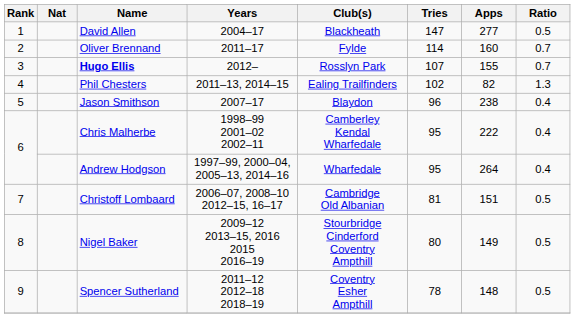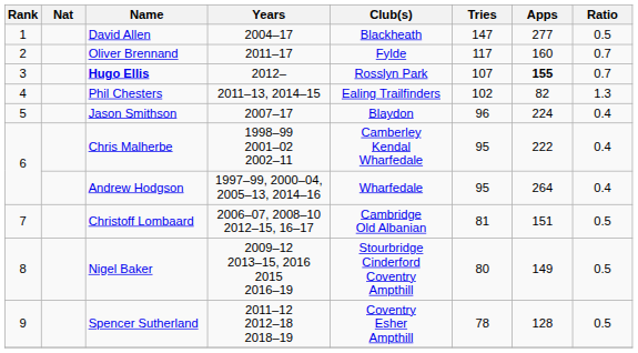Oliver Brennand | Tries: 114 -> 117
Hugo Ellis | Apps: normal -> bold
Jason Smithson | Apps: 238 -> 224
Spencer Sutherland | Apps: 148 -> 128
